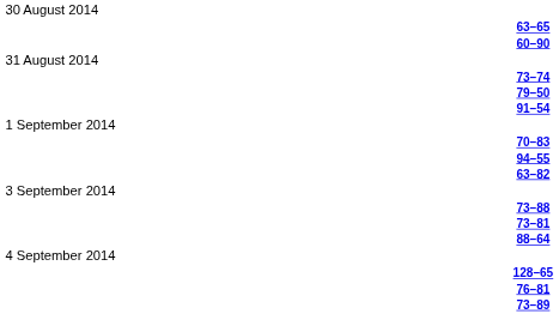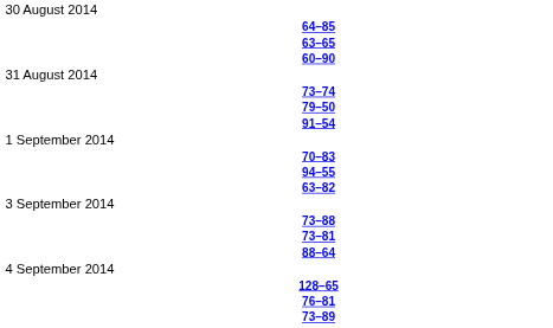+ row: 64–85
